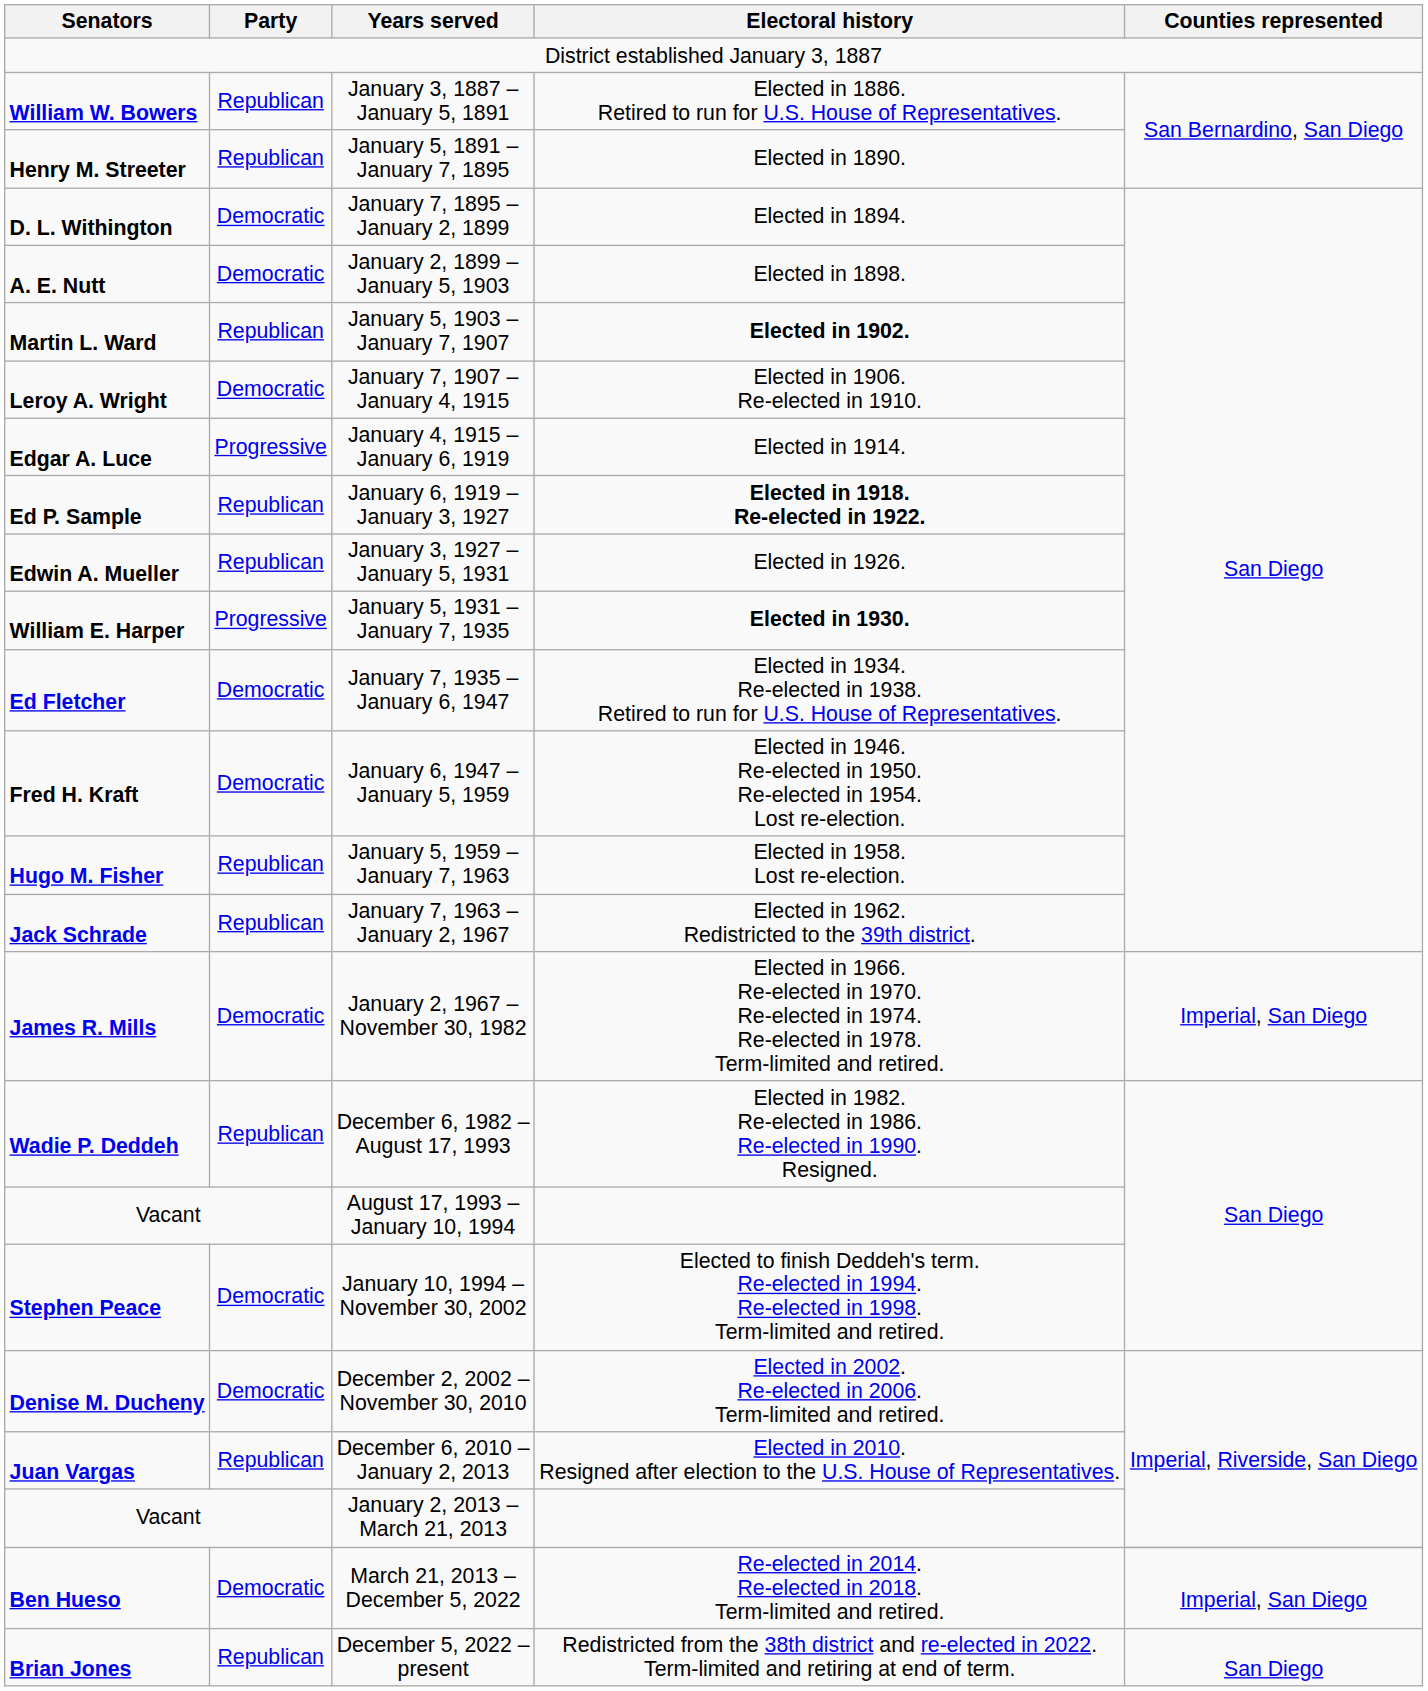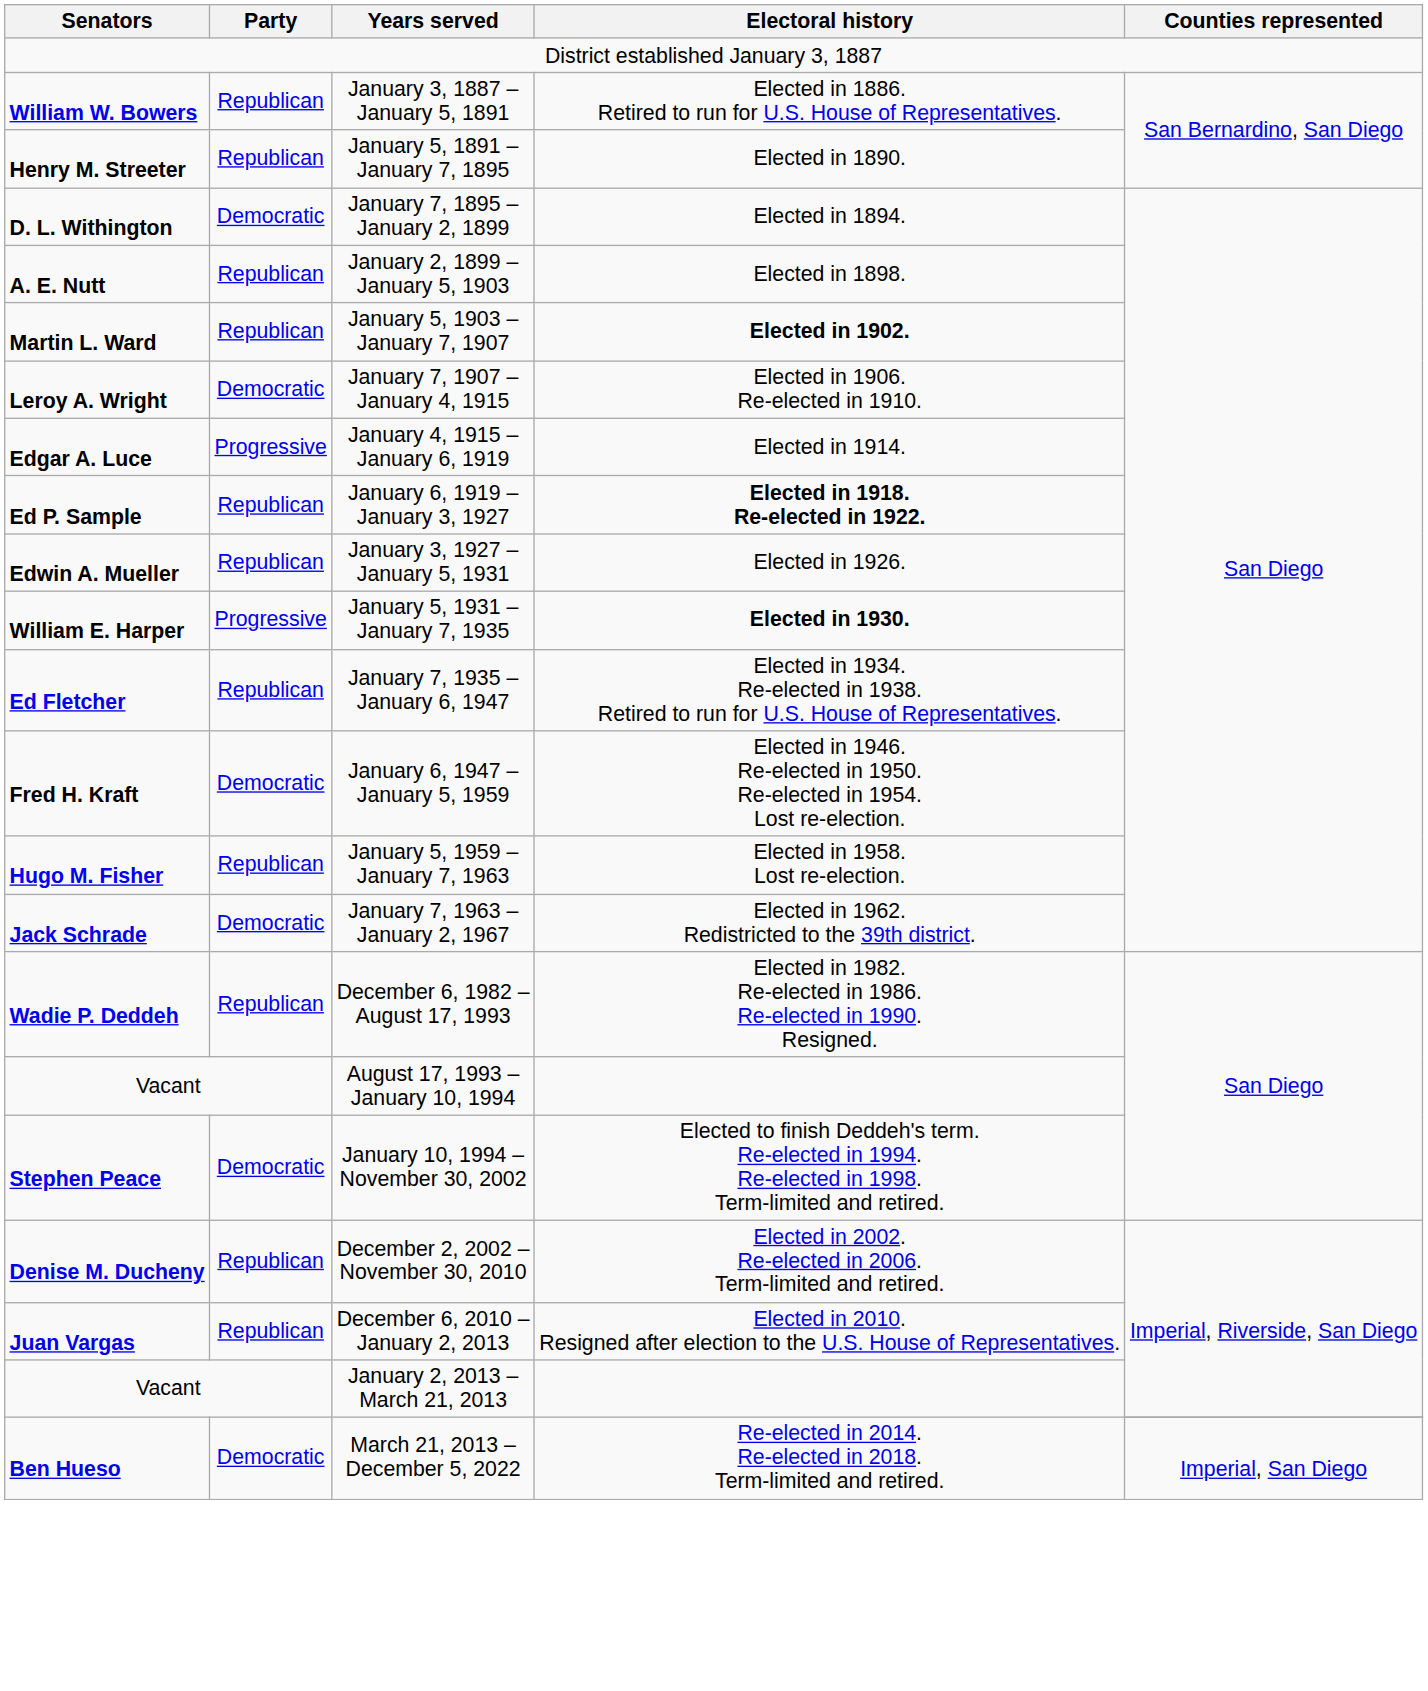January 2, 1899 – January 5, 1903 | Party: Democratic -> Republican
January 7, 1935 – January 6, 1947 | Party: Democratic -> Republican
January 7, 1963 – January 2, 1967 | Party: Republican -> Democratic
- row: James R. Mills | Democratic | January 2, 1967 – November 30, 1982 | Elected in 1966. Re-elected in 1970. Re-elected in 1974. Re-elected in 1978. Term-limited and retired. | Imperial, San Diego
December 2, 2002 – November 30, 2010 | Party: Democratic -> Republican
- row: Brian Jones | Republican | December 5, 2022 – present | Redistricted from the 38th district and re-elected in 2022. Term-limited and retiring at end of term. | San Diego
